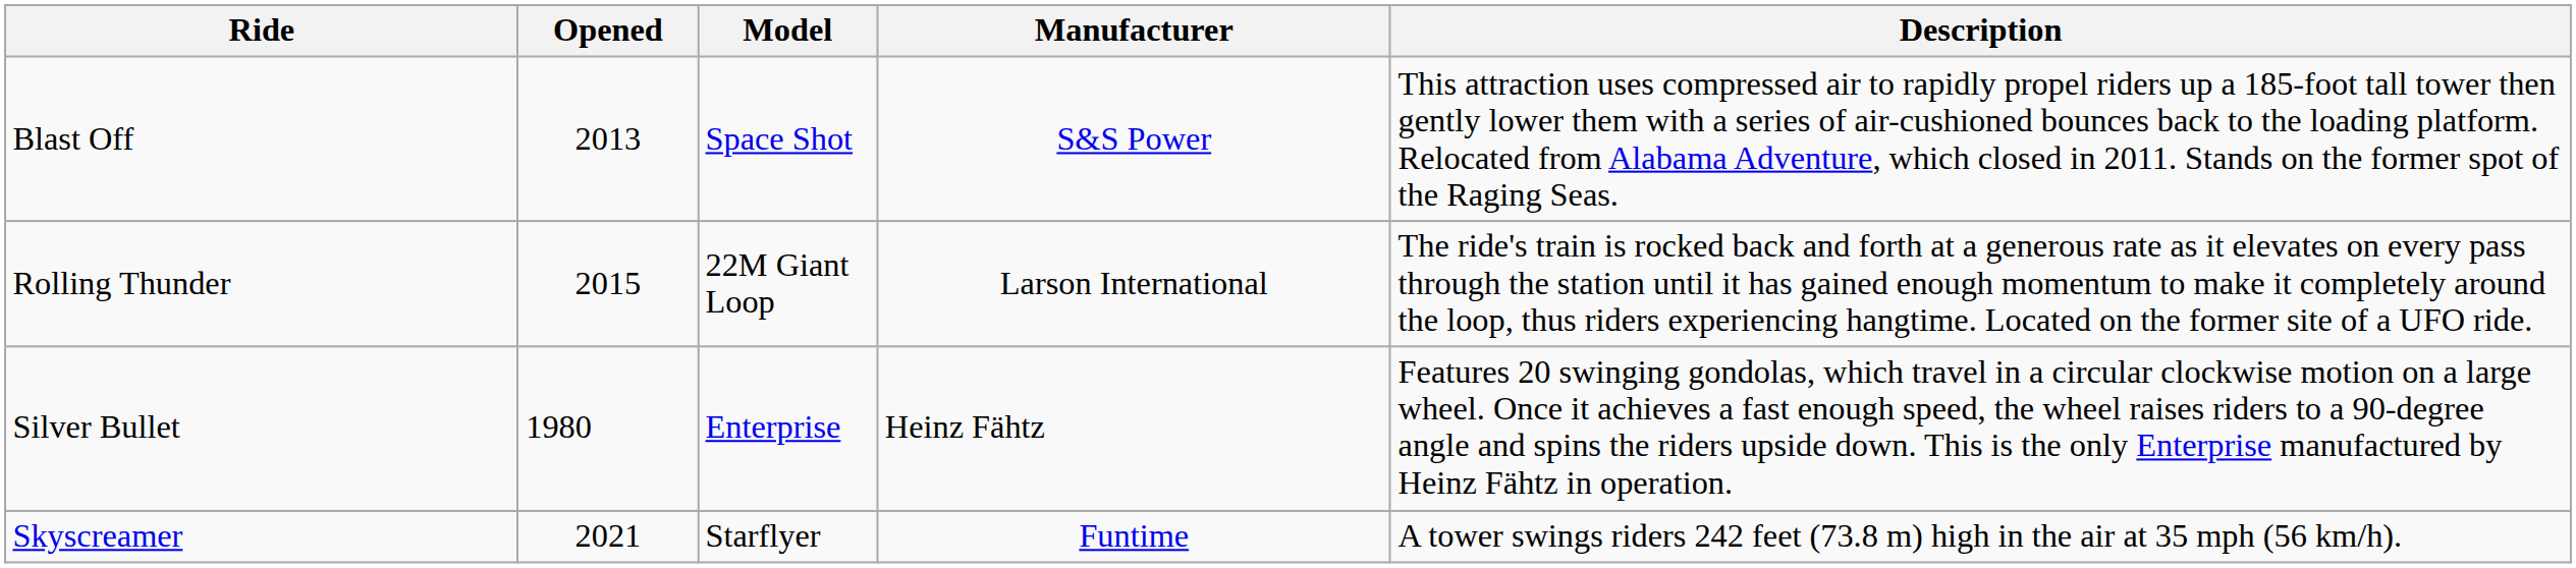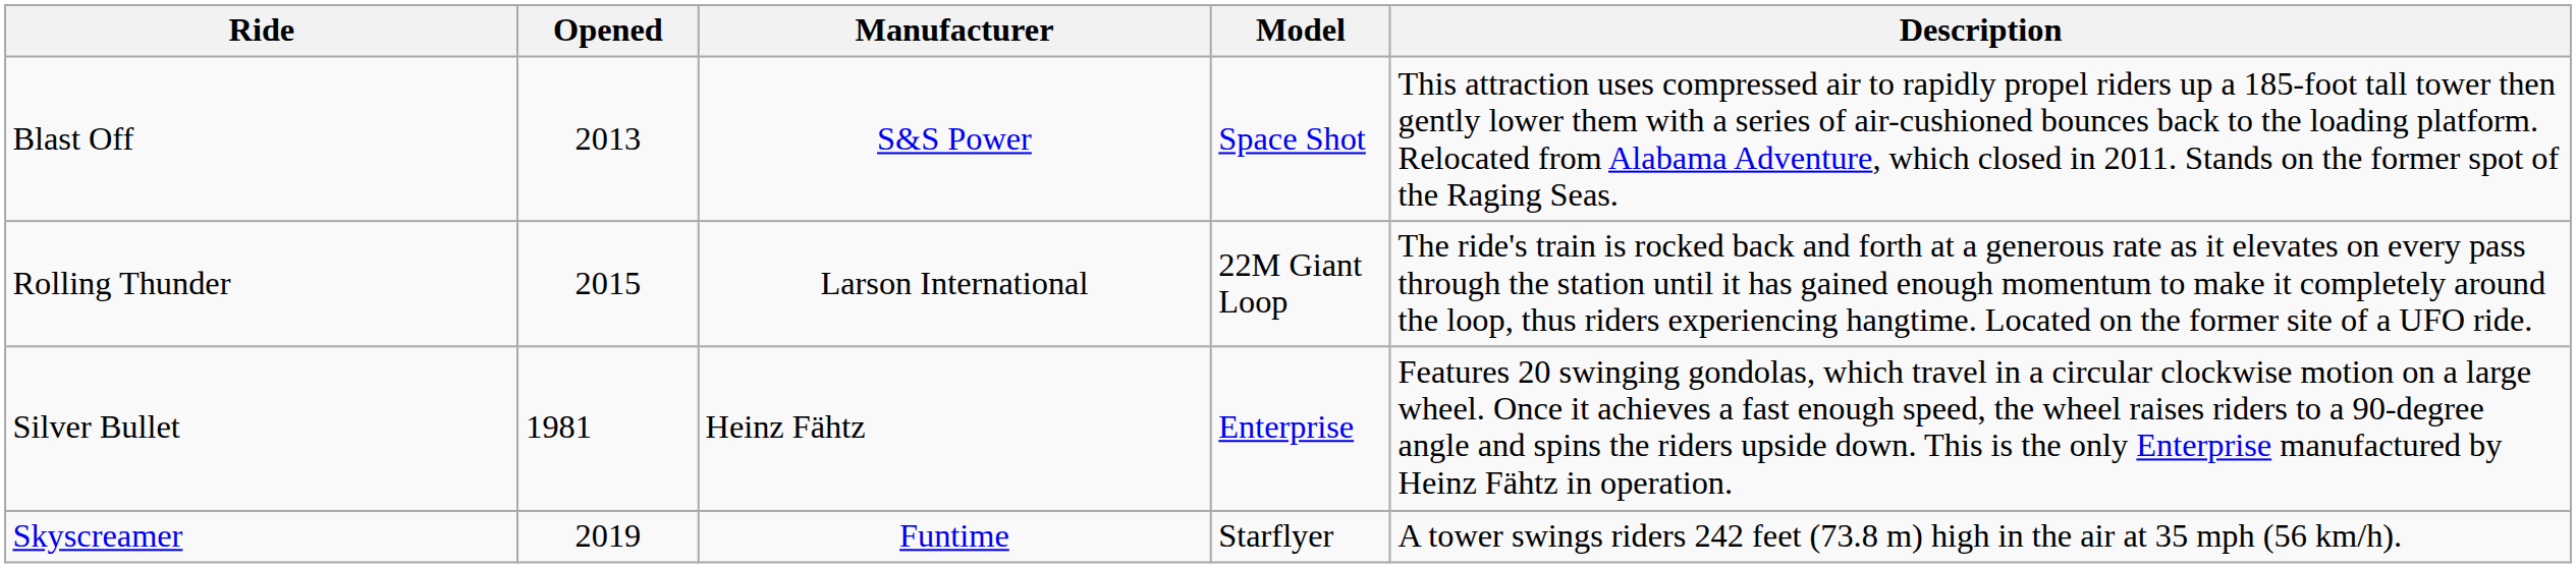columns swapped: Manufacturer <-> Model
Silver Bullet | Opened: 1980 -> 1981
Skyscreamer | Opened: 2021 -> 2019
